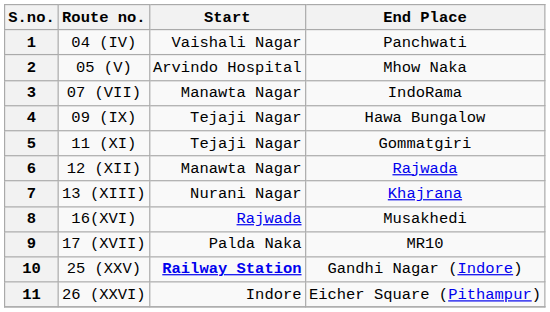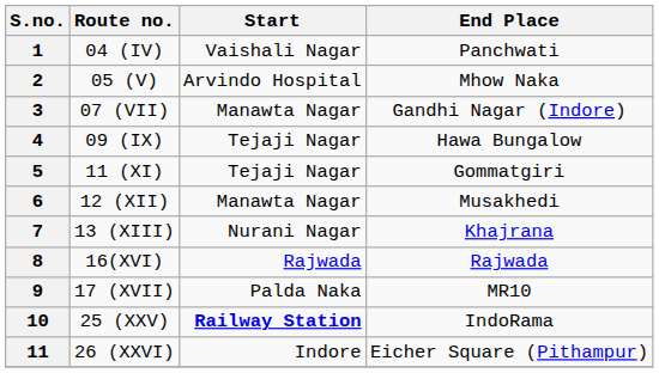3 | End Place: IndoRama -> Gandhi Nagar (Indore)
6 | End Place: Rajwada -> Musakhedi
8 | End Place: Musakhedi -> Rajwada
10 | End Place: Gandhi Nagar (Indore) -> IndoRama
